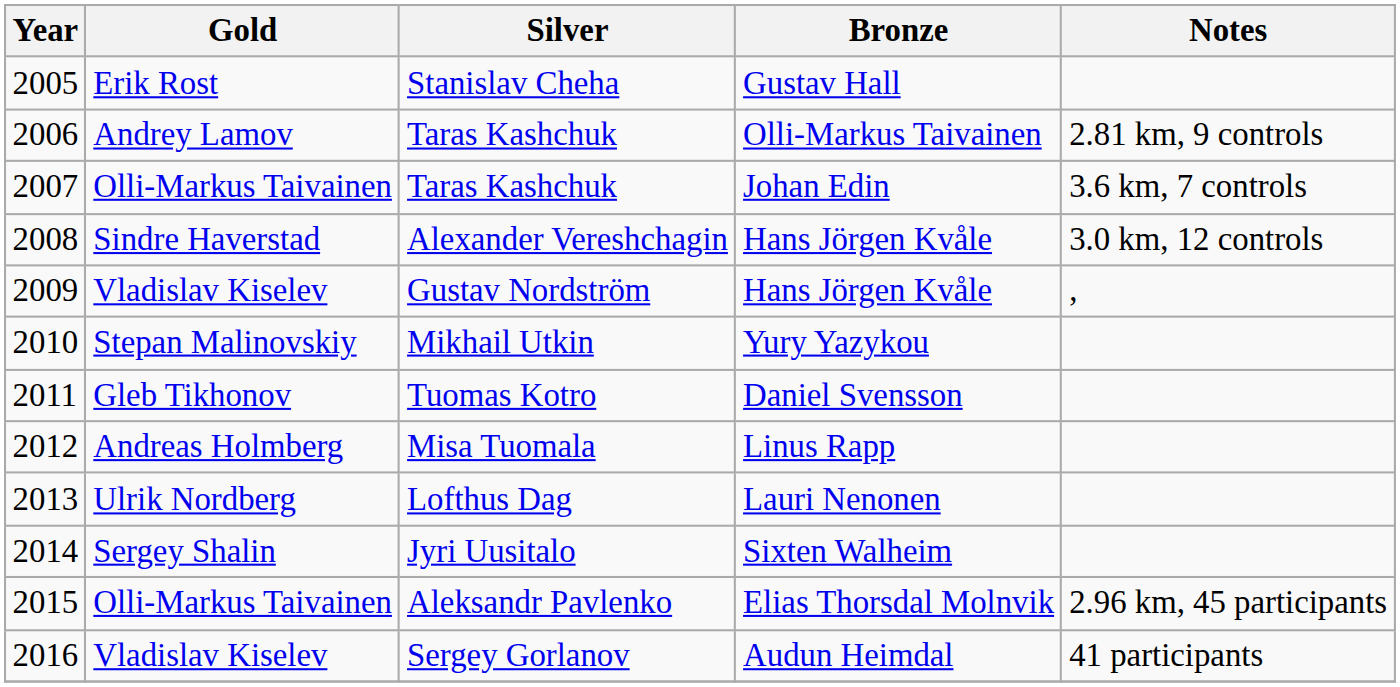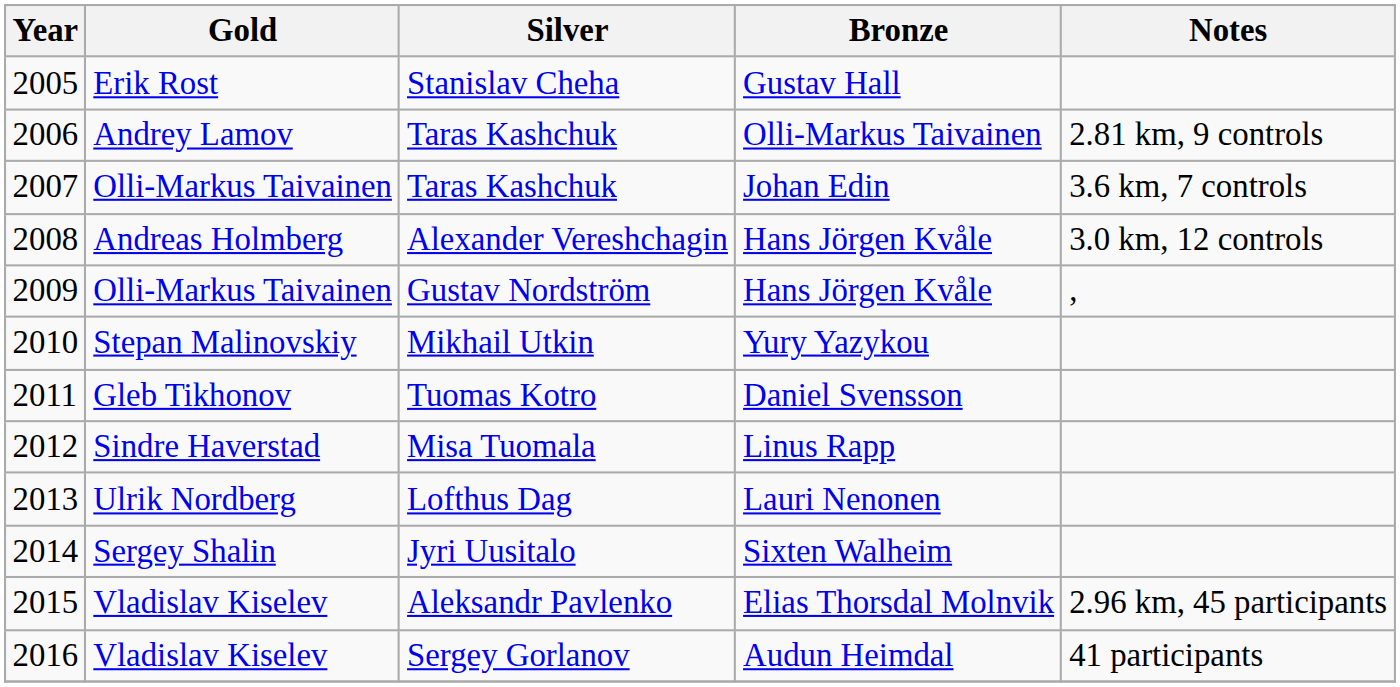Alexander Vereshchagin | Gold: Sindre Haverstad -> Andreas Holmberg
Gustav Nordström | Gold: Vladislav Kiselev -> Olli-Markus Taivainen
Misa Tuomala | Gold: Andreas Holmberg -> Sindre Haverstad
Aleksandr Pavlenko | Gold: Olli-Markus Taivainen -> Vladislav Kiselev
